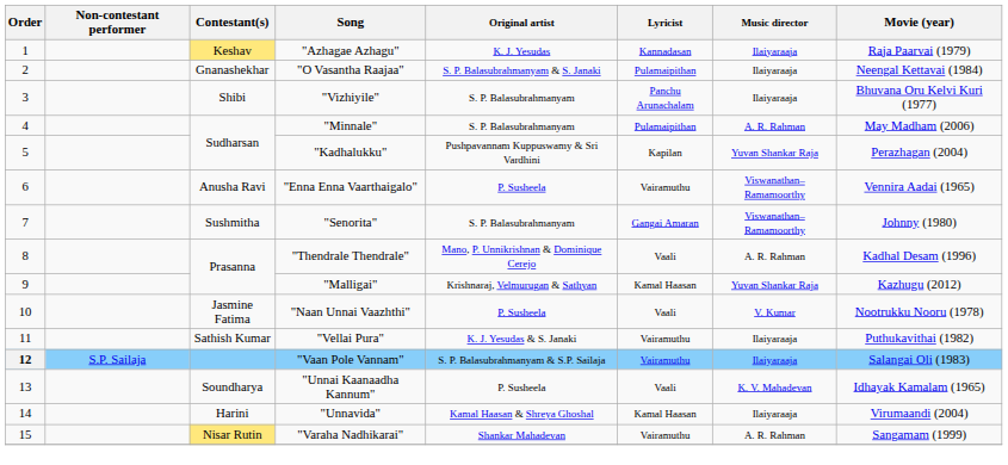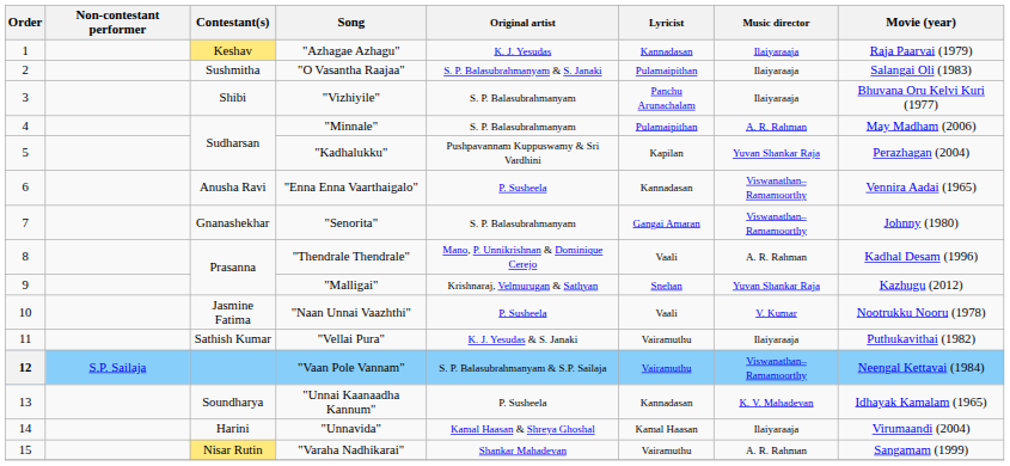"O Vasantha Raajaa" | Contestant(s): Gnanashekhar -> Sushmitha
"O Vasantha Raajaa" | Movie (year): Neengal Kettavai (1984) -> Salangai Oli (1983)
"Enna Enna Vaarthaigalo" | Lyricist: Vairamuthu -> Kannadasan
"Senorita" | Contestant(s): Sushmitha -> Gnanashekhar
"Malligai" | Lyricist: Kamal Haasan -> Snehan
"Vaan Pole Vannam" | Music director: Ilaiyaraaja -> Viswanathan–Ramamoorthy
"Vaan Pole Vannam" | Movie (year): Salangai Oli (1983) -> Neengal Kettavai (1984)
"Unnai Kaanaadha Kannum" | Lyricist: Vaali -> Kannadasan
